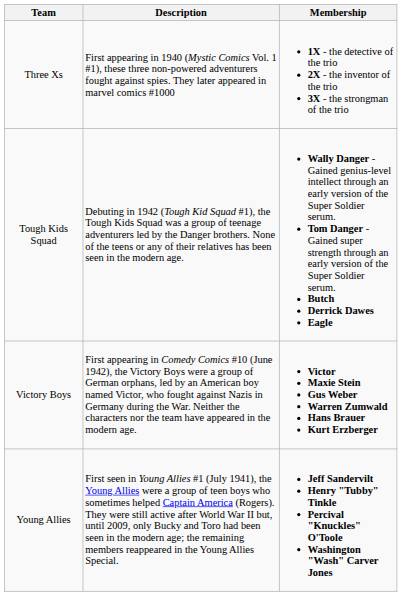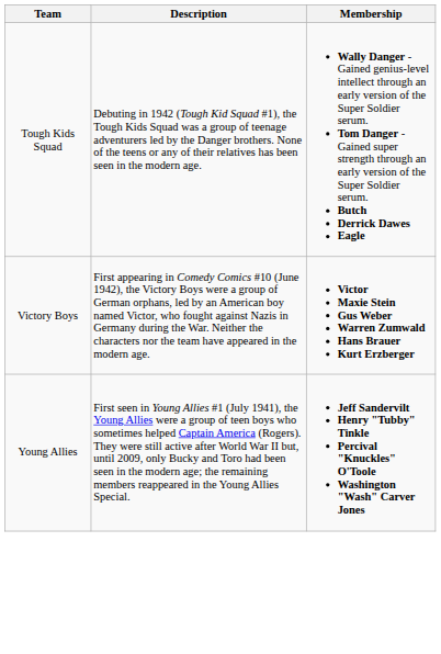- row: Three Xs | First appearing in 1940 (Mystic Comics Vol. 1 #1), these three non-powered adventurers fought against spies. They later appeared in marvel comics #1000 | 1X - the detective of the trio 2X - the inventor of the trio 3X - the strongman of the trio
